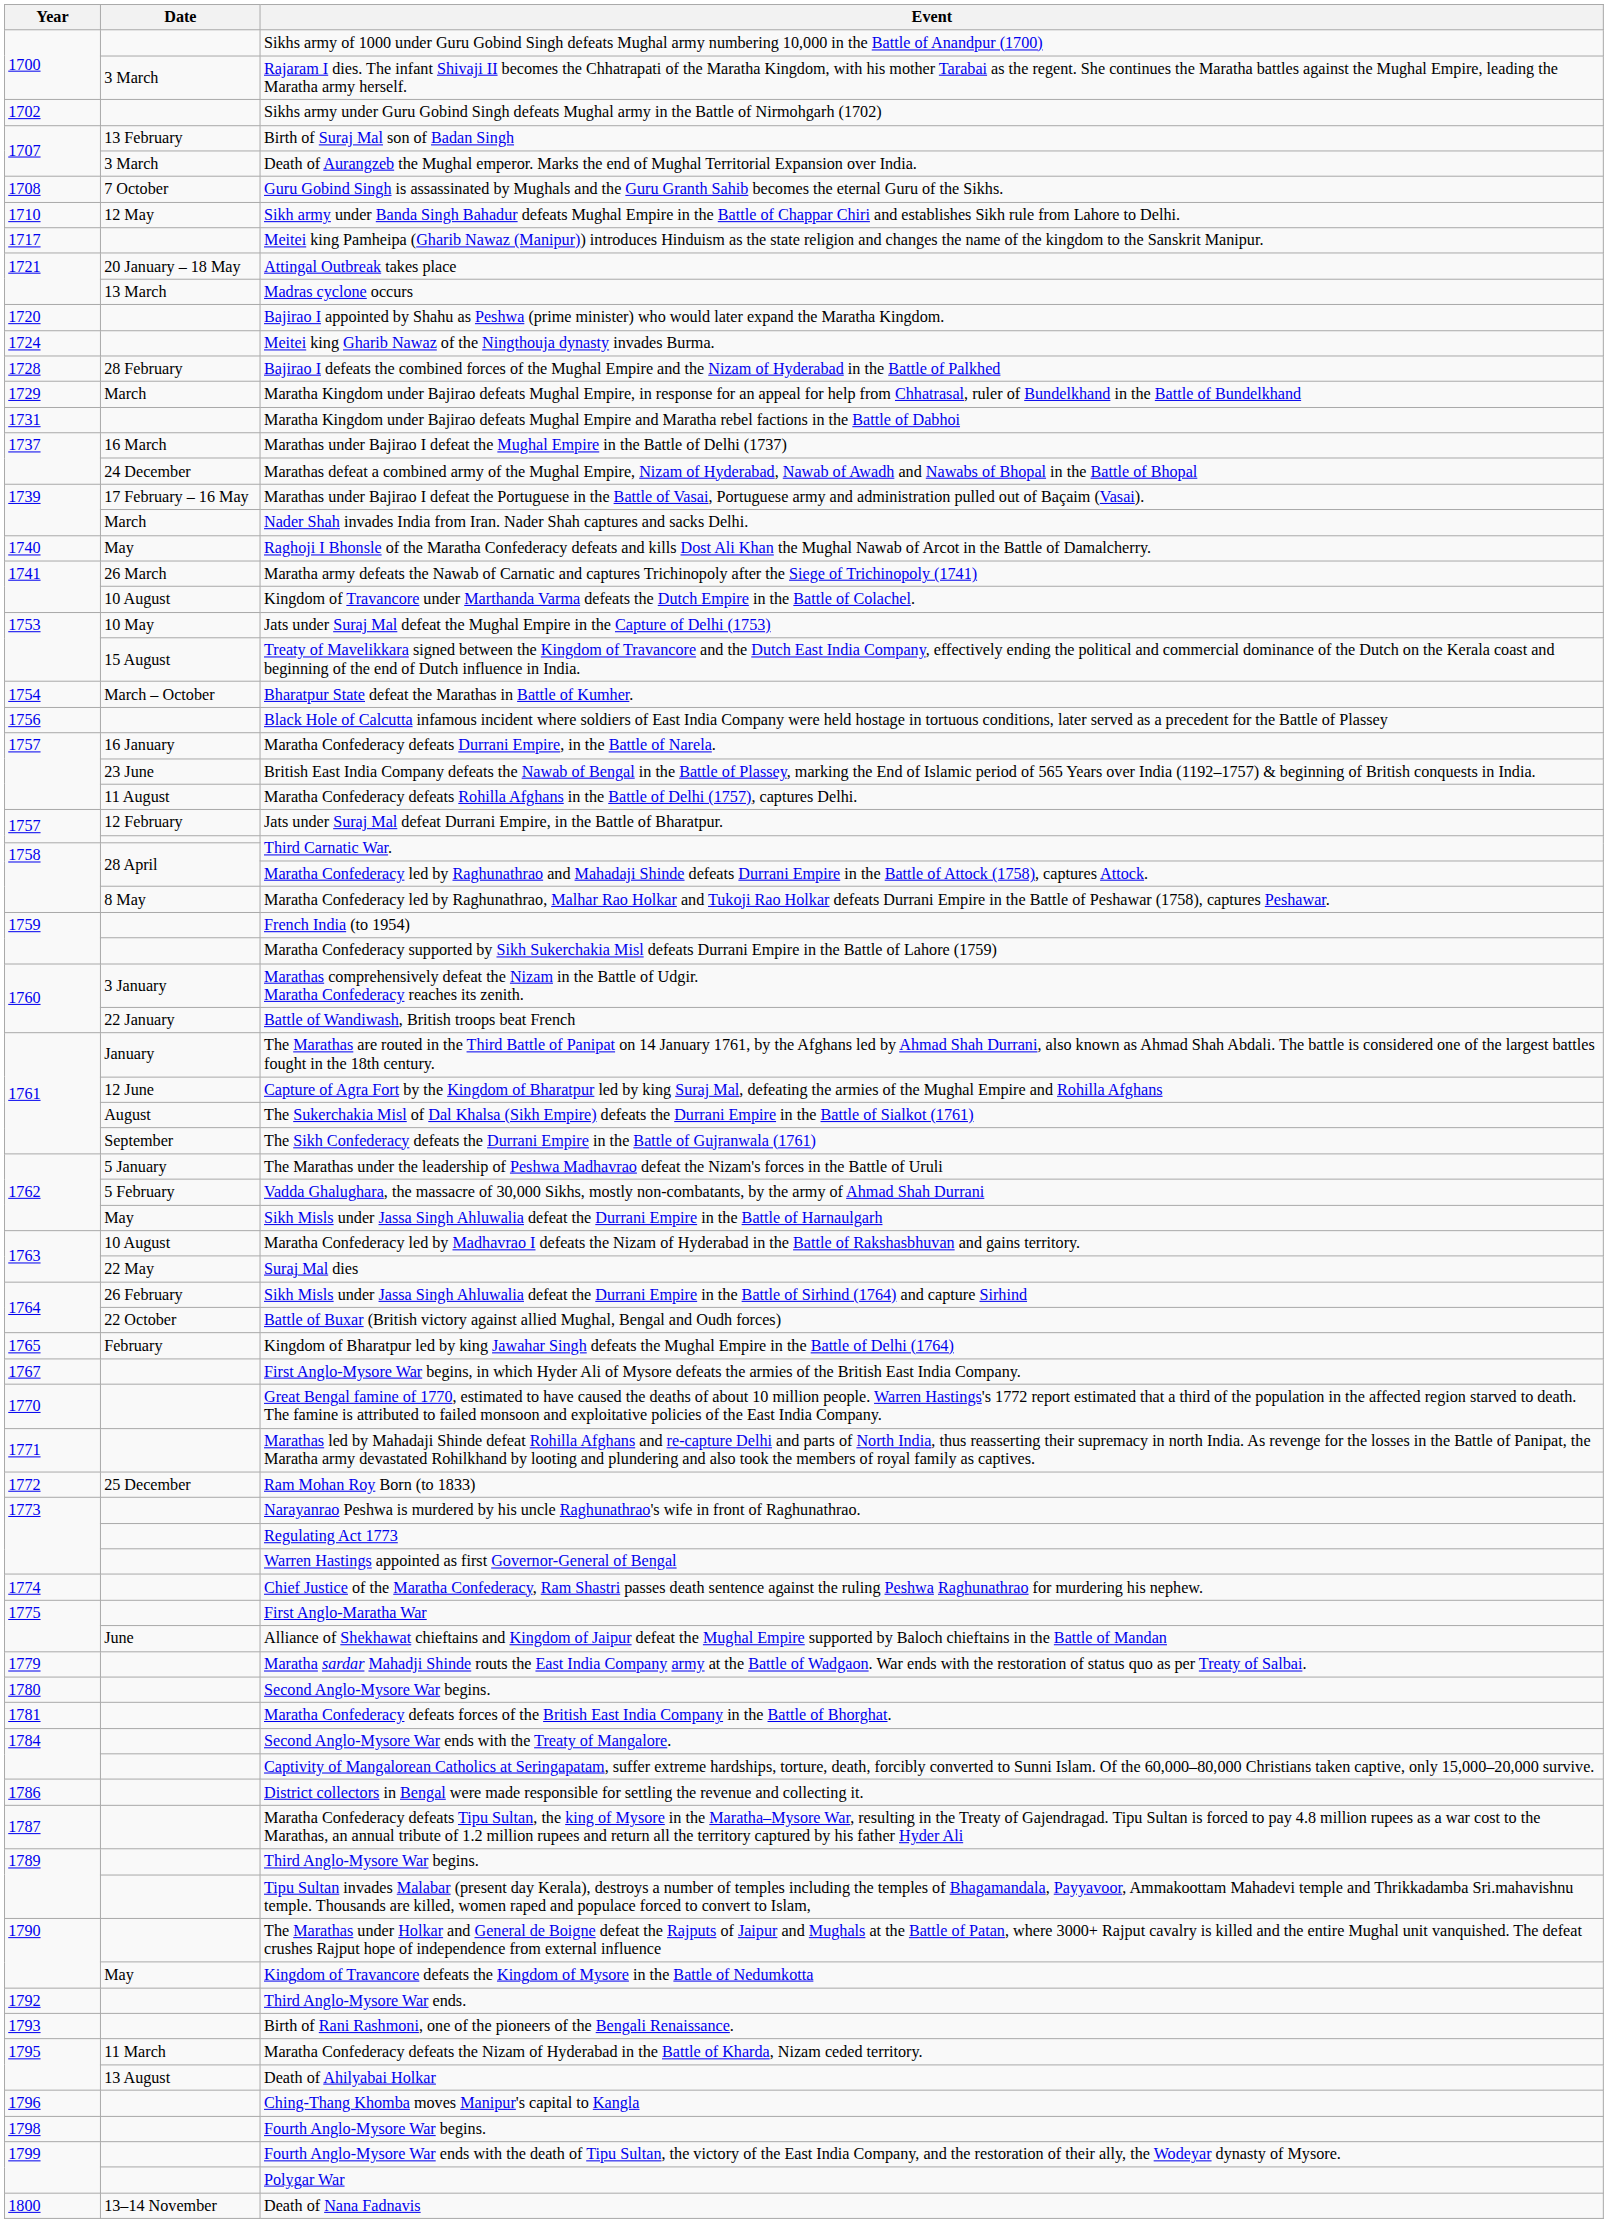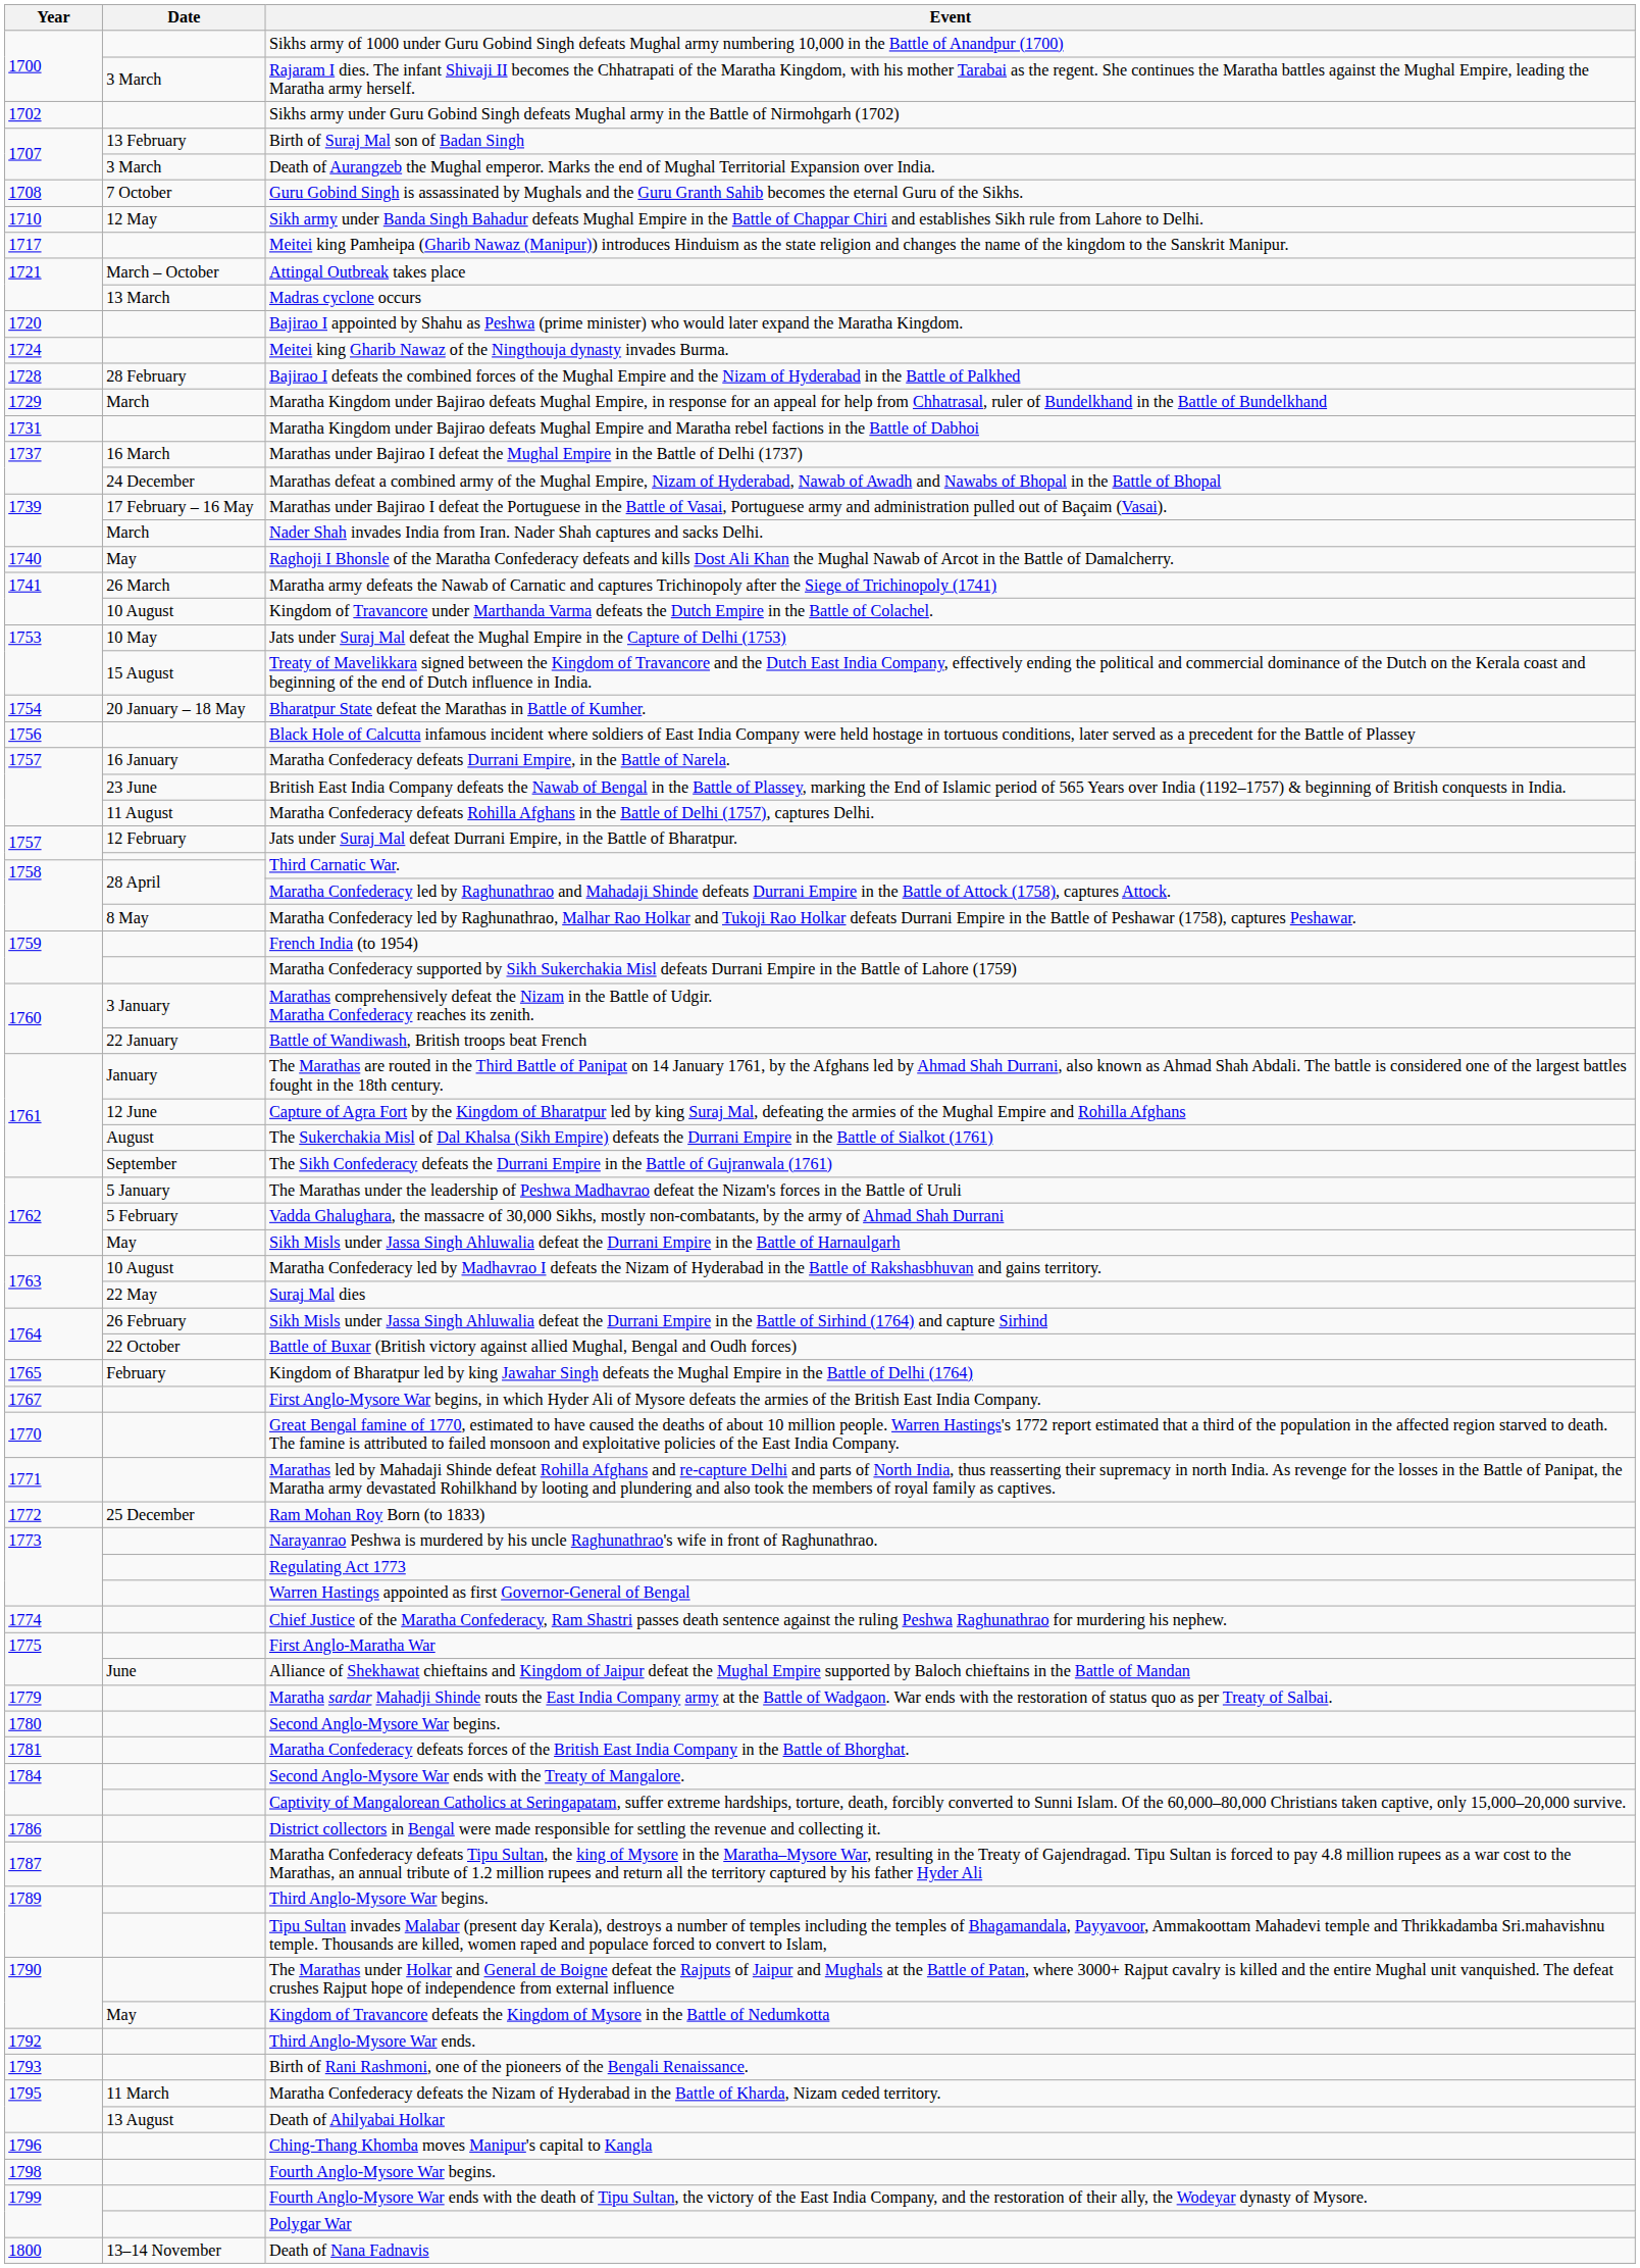Attingal Outbreak takes place | Date: 20 January – 18 May -> March – October
Bharatpur State defeat the Marathas in Battle of Kumher. | Date: March – October -> 20 January – 18 May
